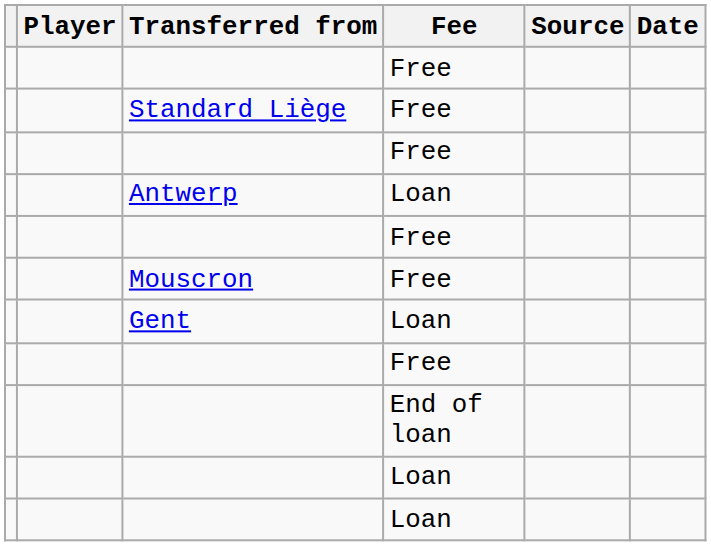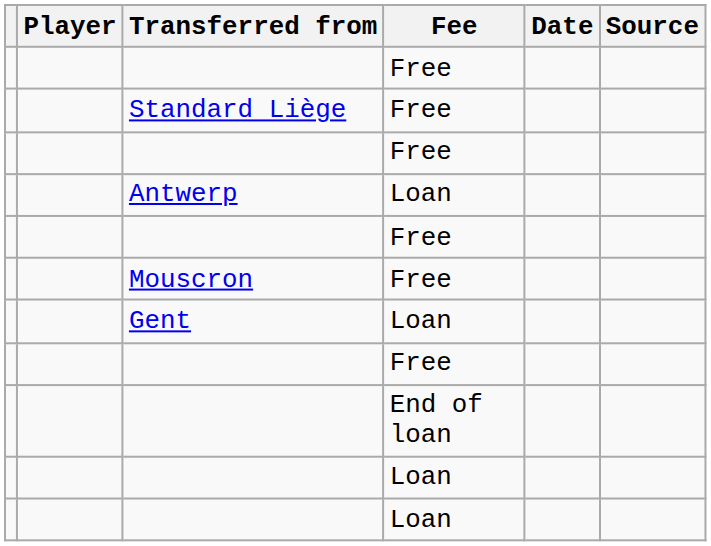columns swapped: Date <-> Source
